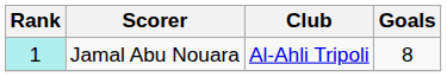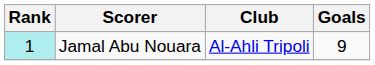Jamal Abu Nouara | Goals: 8 -> 9
